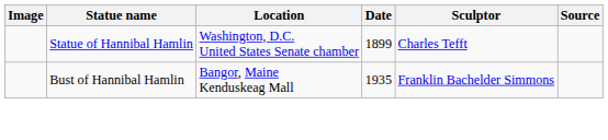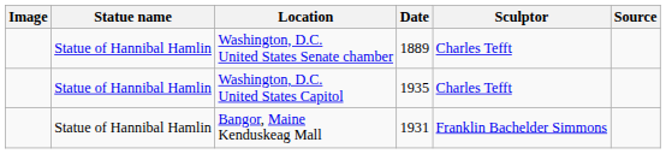Washington, D.C. United States Senate chamber | Date: 1899 -> 1889
+ row: Statue of Hannibal Hamlin | Washington, D.C. United States Capitol | 1935 | Charles Tefft
Bangor, Maine Kenduskeag Mall | Statue name: Bust of Hannibal Hamlin -> Statue of Hannibal Hamlin
Bangor, Maine Kenduskeag Mall | Date: 1935 -> 1931
